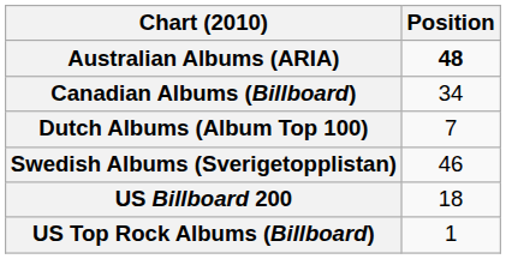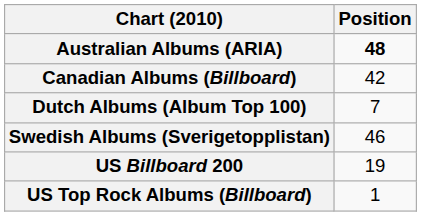Canadian Albums (Billboard) | Position: 34 -> 42
US Billboard 200 | Position: 18 -> 19
